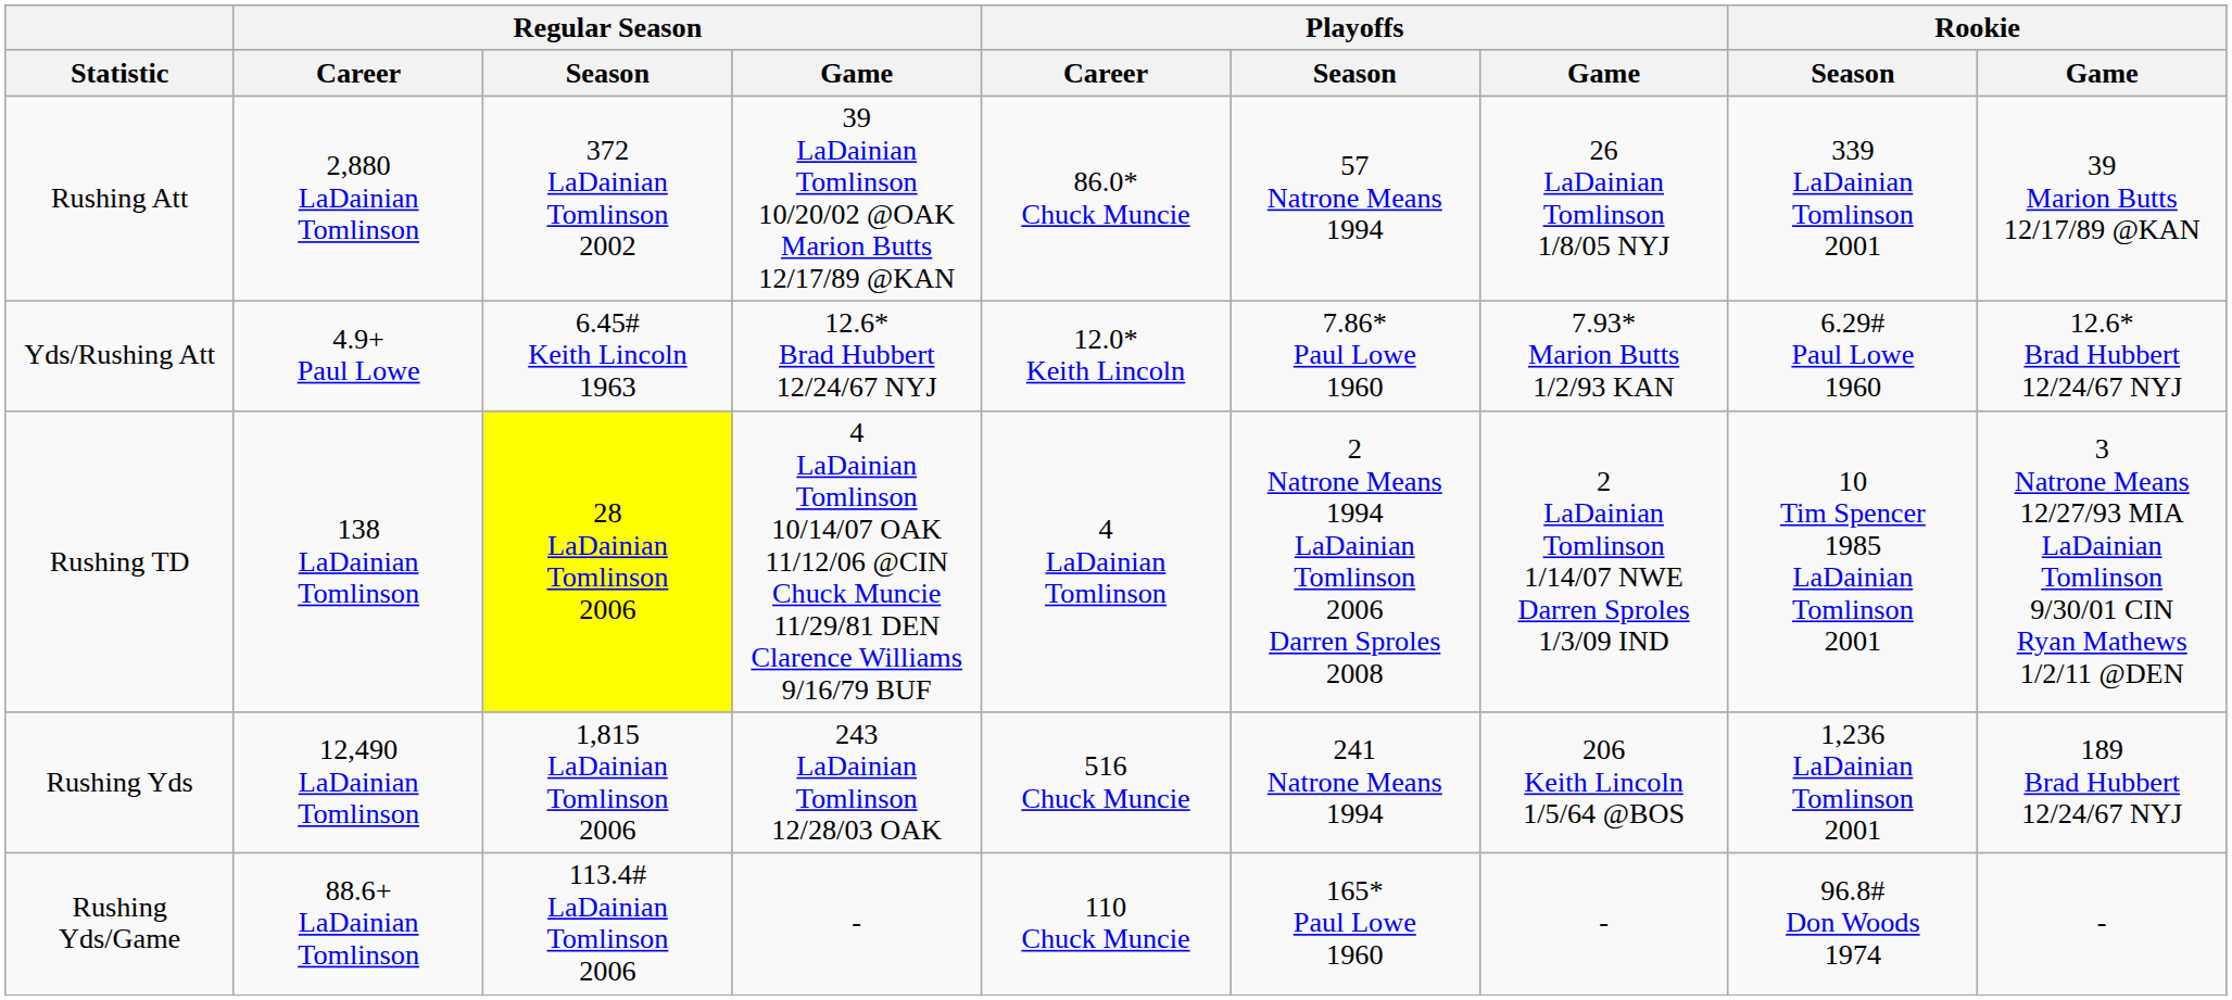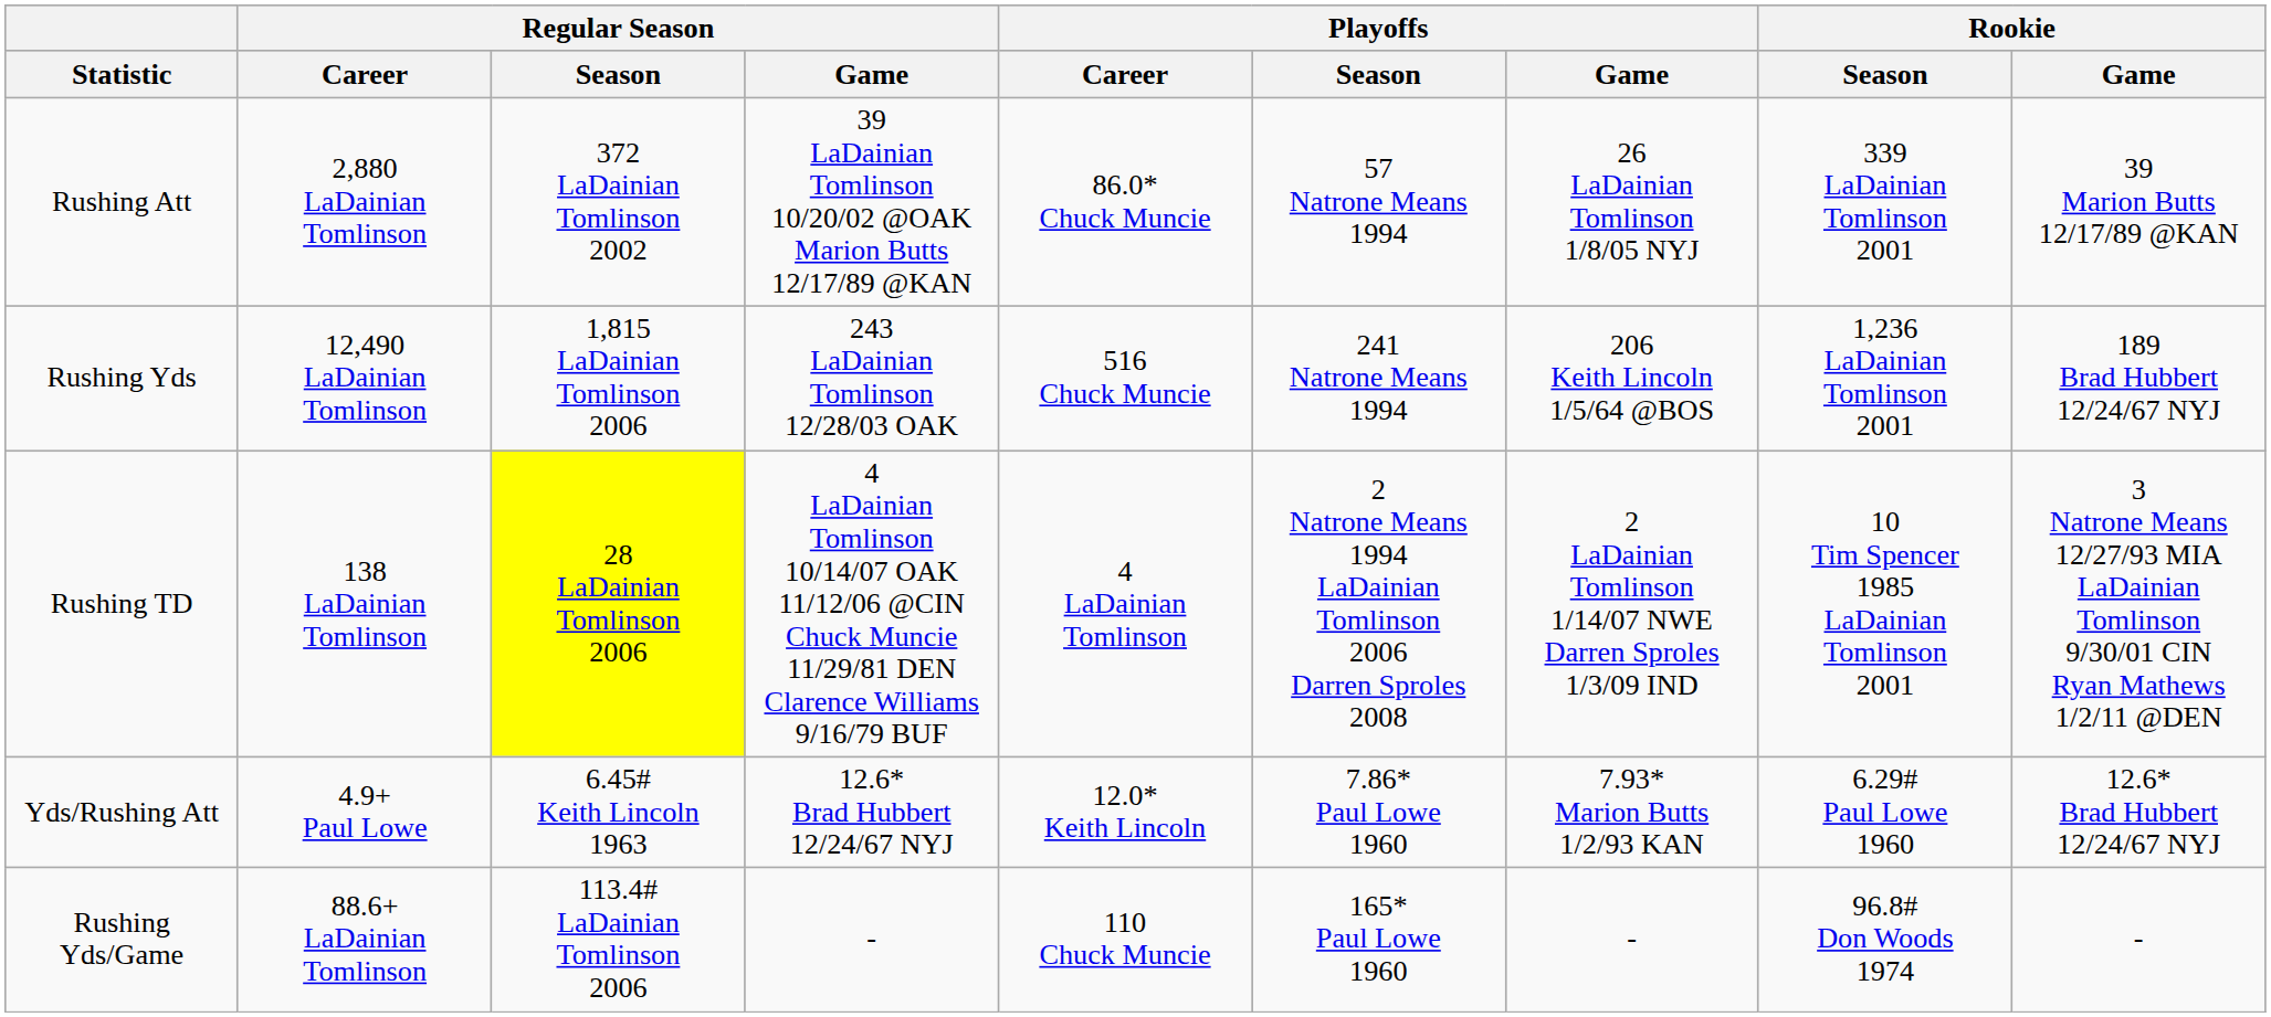rows swapped: Rushing Yds <-> Yds/Rushing Att
